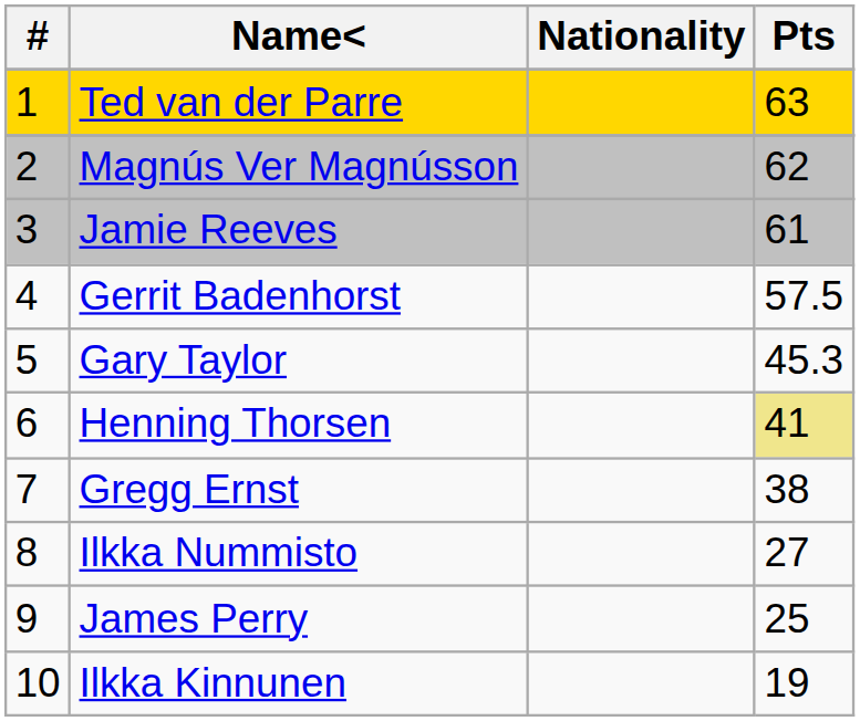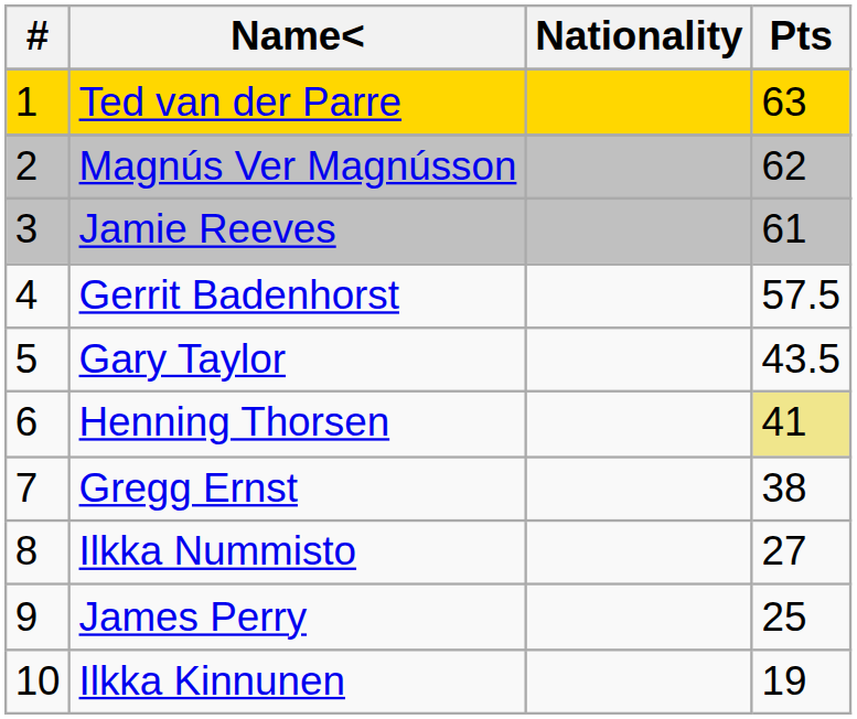Gary Taylor | Pts: 45.3 -> 43.5
